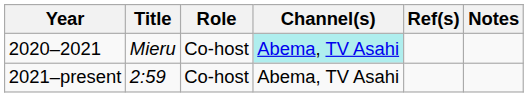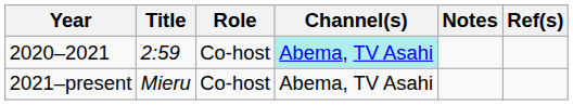columns swapped: Notes <-> Ref(s)
2020–2021 | Title: Mieru -> 2:59
2021–present | Title: 2:59 -> Mieru
